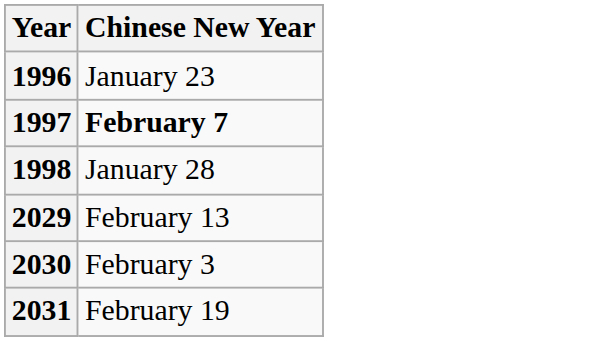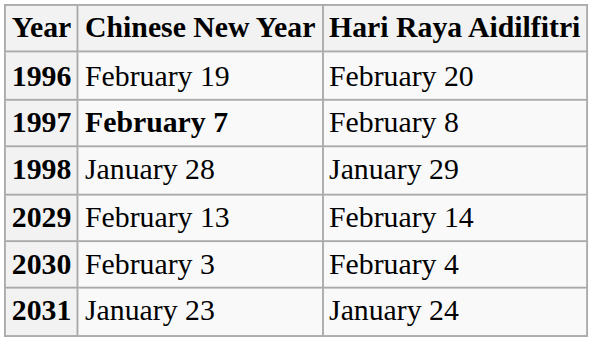+ column: Hari Raya Aidilfitri | February 20 | February 8 | January 29 | February 14 | February 4 | January 24
1996 | Chinese New Year: January 23 -> February 19
2031 | Chinese New Year: February 19 -> January 23
